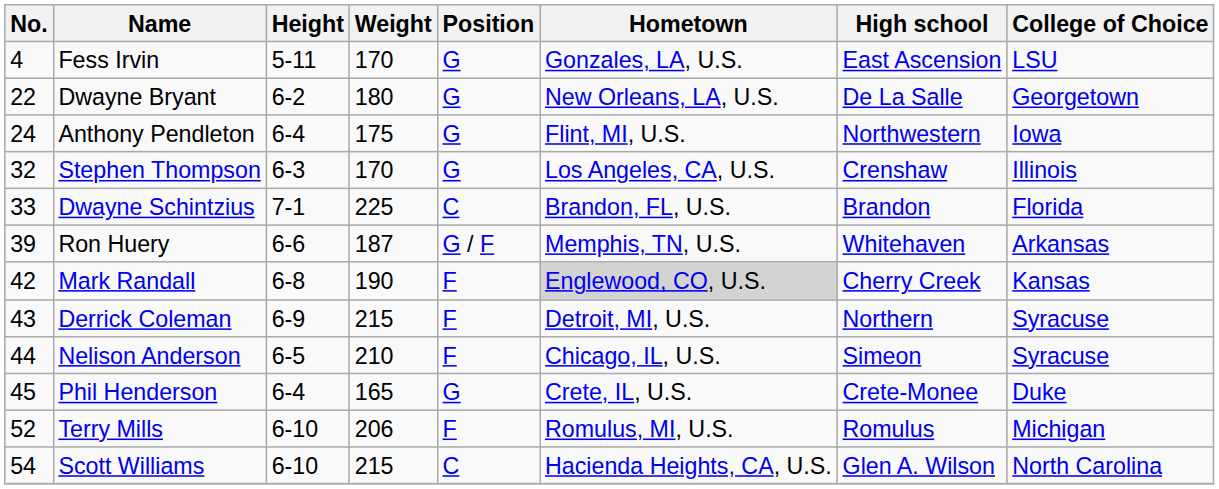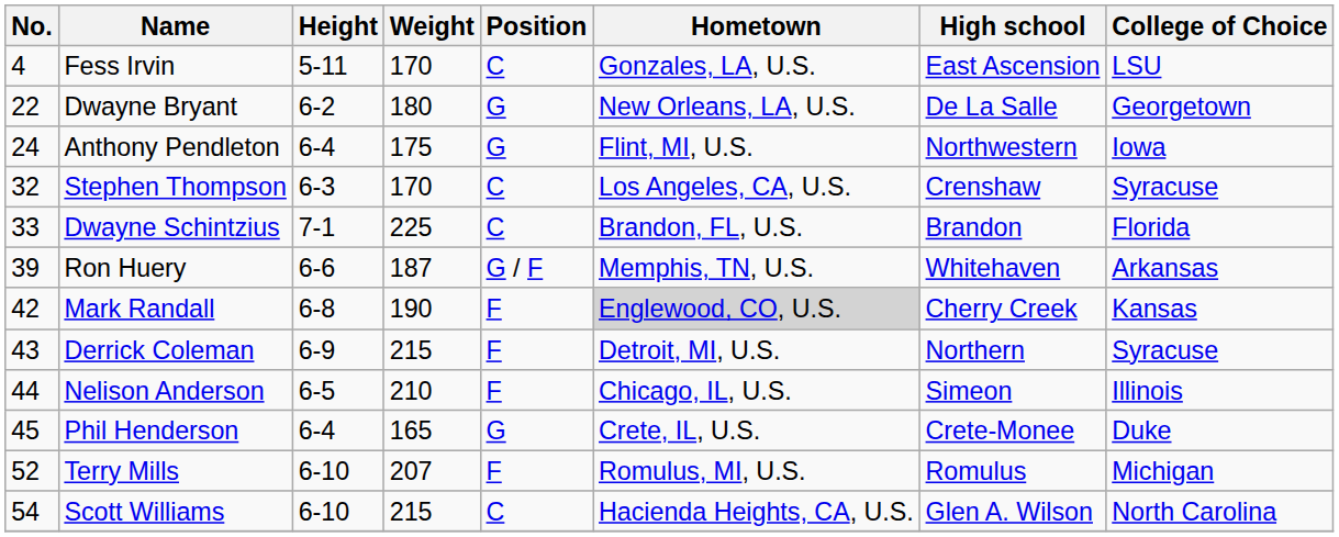Fess Irvin | Position: G -> C
Stephen Thompson | Position: G -> C
Stephen Thompson | College of Choice: Illinois -> Syracuse
Nelison Anderson | College of Choice: Syracuse -> Illinois
Terry Mills | Weight: 206 -> 207
